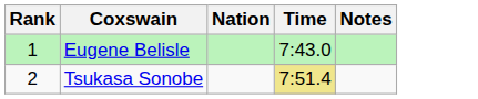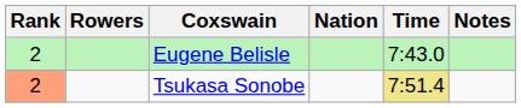+ column: Rowers
Eugene Belisle | Rank: 1 -> 2
Tsukasa Sonobe | Rank: no background -> lightsalmon background
